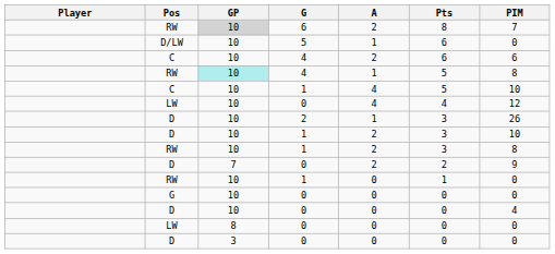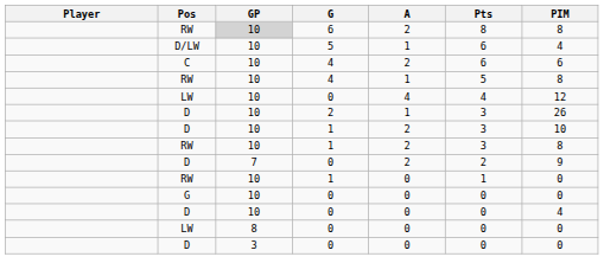RW / 6 | PIM: 7 -> 8
D/LW | PIM: 0 -> 4
RW / 4 | GP: paleturquoise background -> no background
- row: C | 10 | 1 | 4 | 5 | 10
